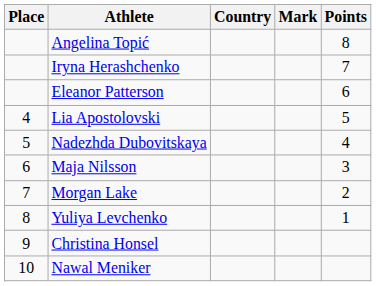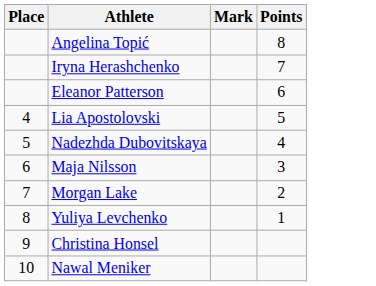- column: Country
